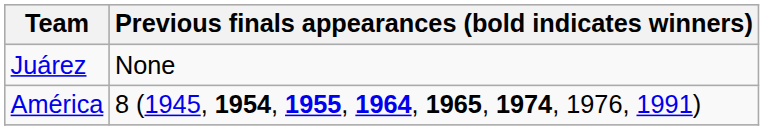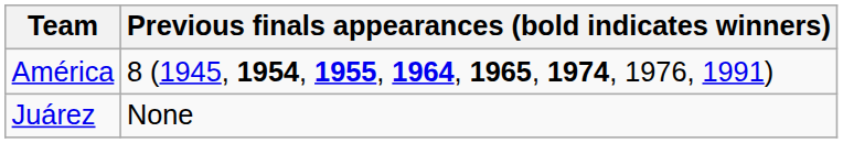rows swapped: Juárez <-> América
